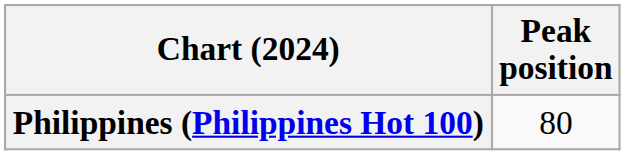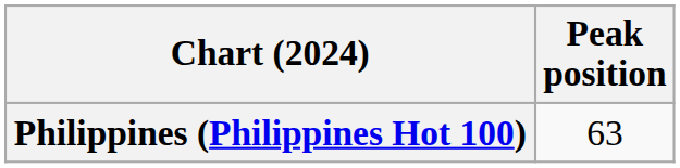Philippines (Philippines Hot 100) | Peak position: 80 -> 63
